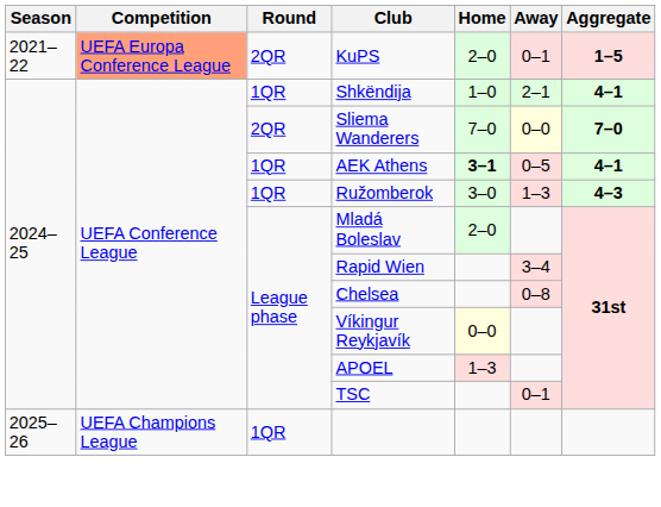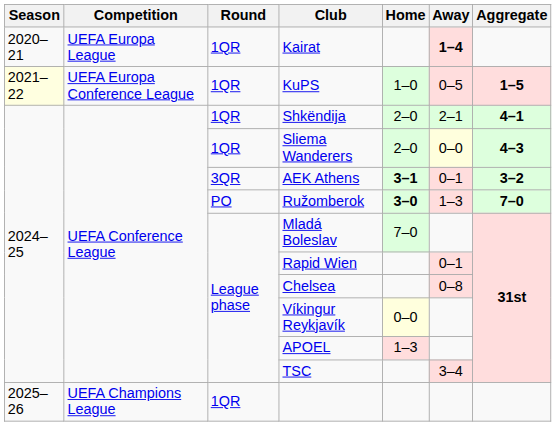+ row: 2020–21 | UEFA Europa League | 1QR | Kairat | 1–4
KuPS | Season: no background -> lightyellow background
KuPS | Competition: lightsalmon background -> no background
KuPS | Round: 2QR -> 1QR
KuPS | Home: 2–0 -> 1–0
KuPS | Away: 0–1 -> 0–5
Shkëndija | Home: 1–0 -> 2–0
Sliema Wanderers | Round: 2QR -> 1QR
Sliema Wanderers | Home: 7–0 -> 2–0
Sliema Wanderers | Aggregate: 7–0 -> 4–3
AEK Athens | Round: 1QR -> 3QR
AEK Athens | Away: 0–5 -> 0–1
AEK Athens | Aggregate: 4–1 -> 3–2
Ružomberok | Round: 1QR -> PO
Ružomberok | Home: normal -> bold
Ružomberok | Aggregate: 4–3 -> 7–0
Mladá Boleslav | Home: 2–0 -> 7–0
Rapid Wien | Away: 3–4 -> 0–1
TSC | Away: 0–1 -> 3–4
